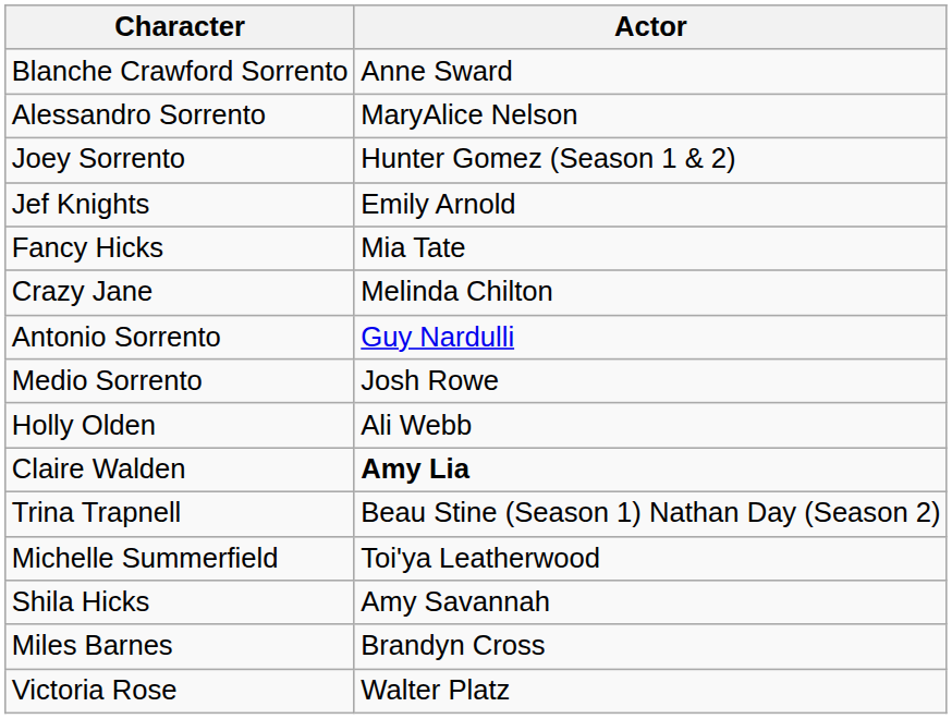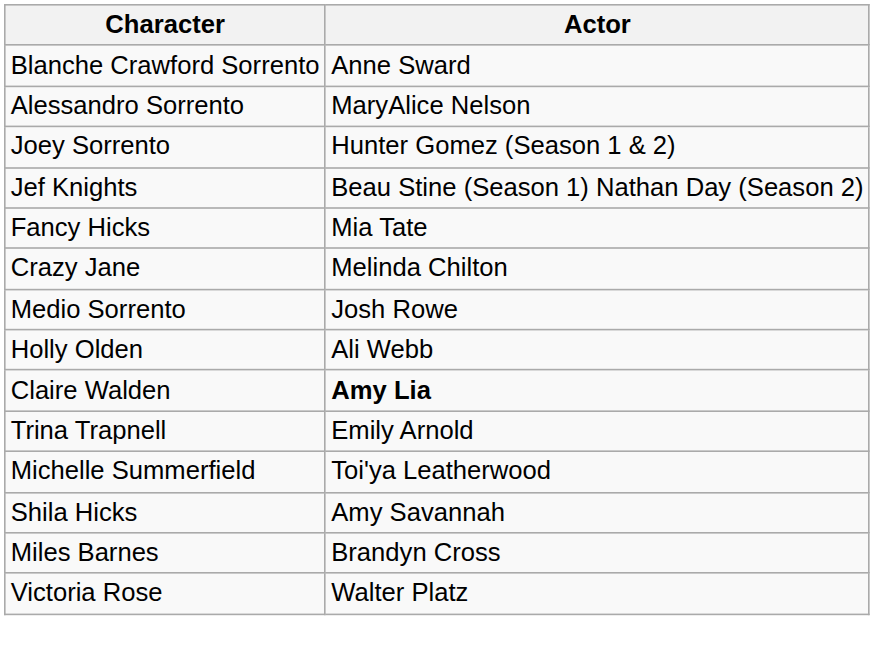Jef Knights | Actor: Emily Arnold -> Beau Stine (Season 1) Nathan Day (Season 2)
- row: Antonio Sorrento | Guy Nardulli
Trina Trapnell | Actor: Beau Stine (Season 1) Nathan Day (Season 2) -> Emily Arnold
